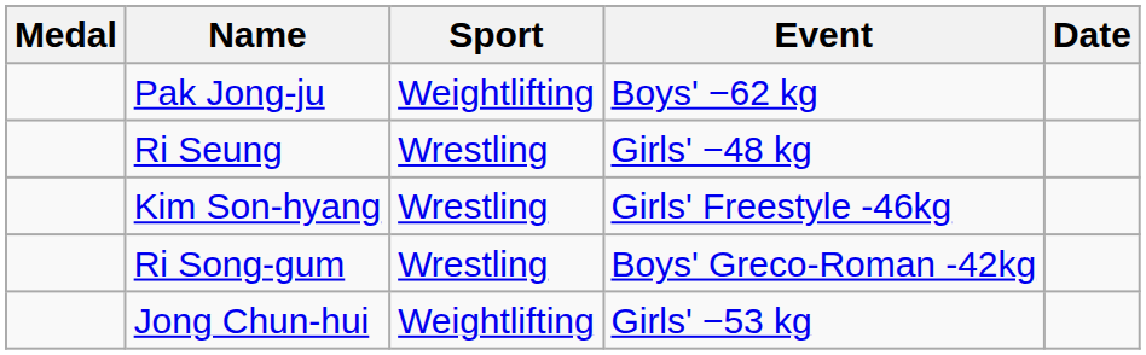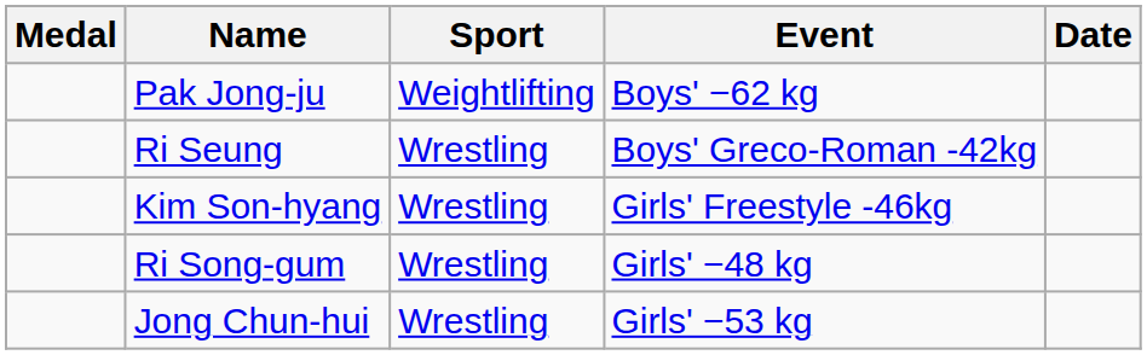Ri Seung | Event: Girls' −48 kg -> Boys' Greco-Roman -42kg
Ri Song-gum | Event: Boys' Greco-Roman -42kg -> Girls' −48 kg
Jong Chun-hui | Sport: Weightlifting -> Wrestling
